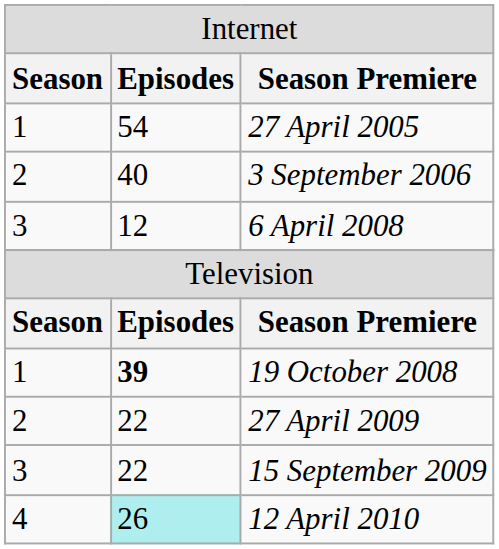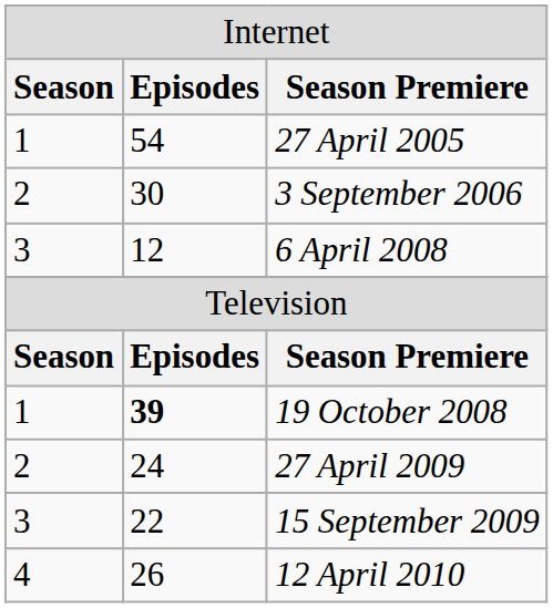3 September 2006 | column 2: 40 -> 30
27 April 2009 | column 2: 22 -> 24
12 April 2010 | column 2: paleturquoise background -> no background
